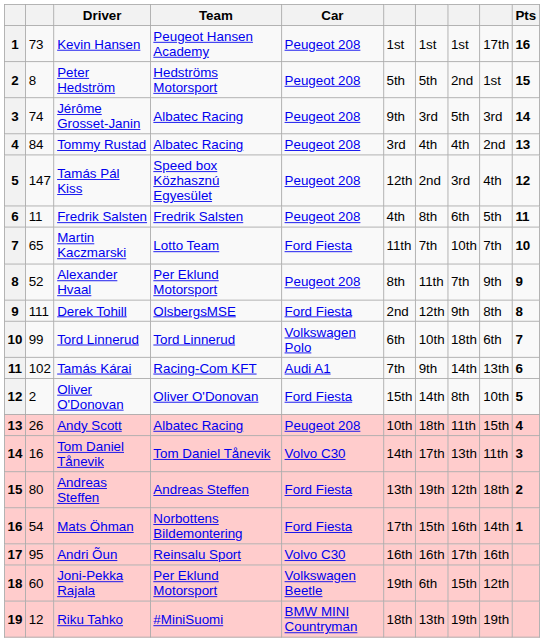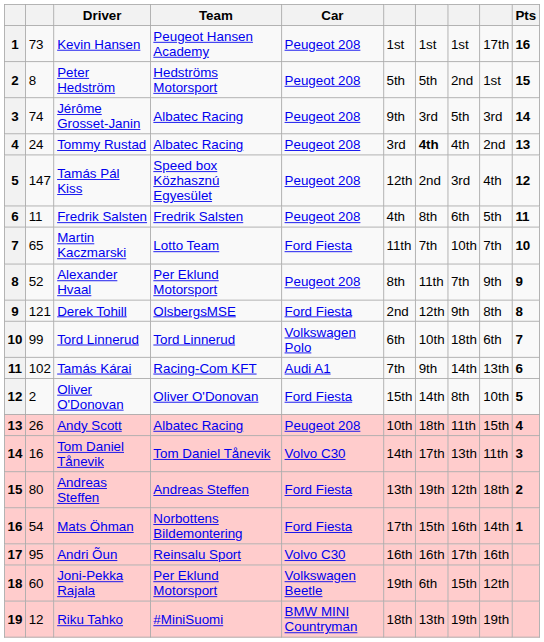Tommy Rustad | column 2: 84 -> 24
Tommy Rustad | column 7: normal -> bold
Derek Tohill | column 2: 111 -> 121
